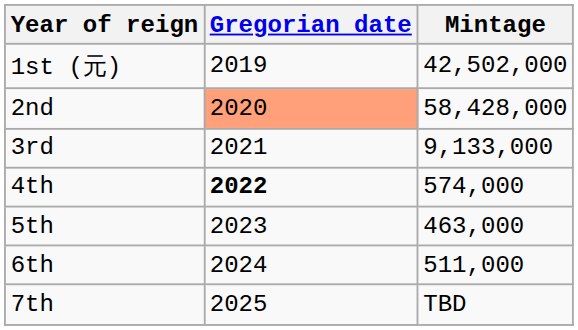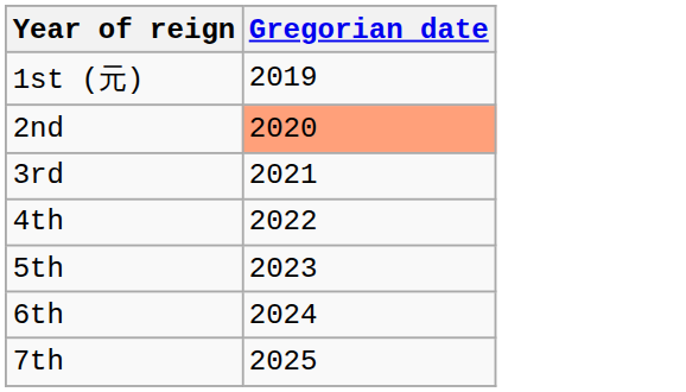- column: Mintage | 42,502,000 | 58,428,000 | 9,133,000 | 574,000 | 463,000 | 511,000 | TBD
4th | Gregorian date: bold -> normal
